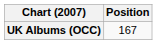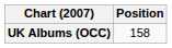UK Albums (OCC) | Position: 167 -> 158
